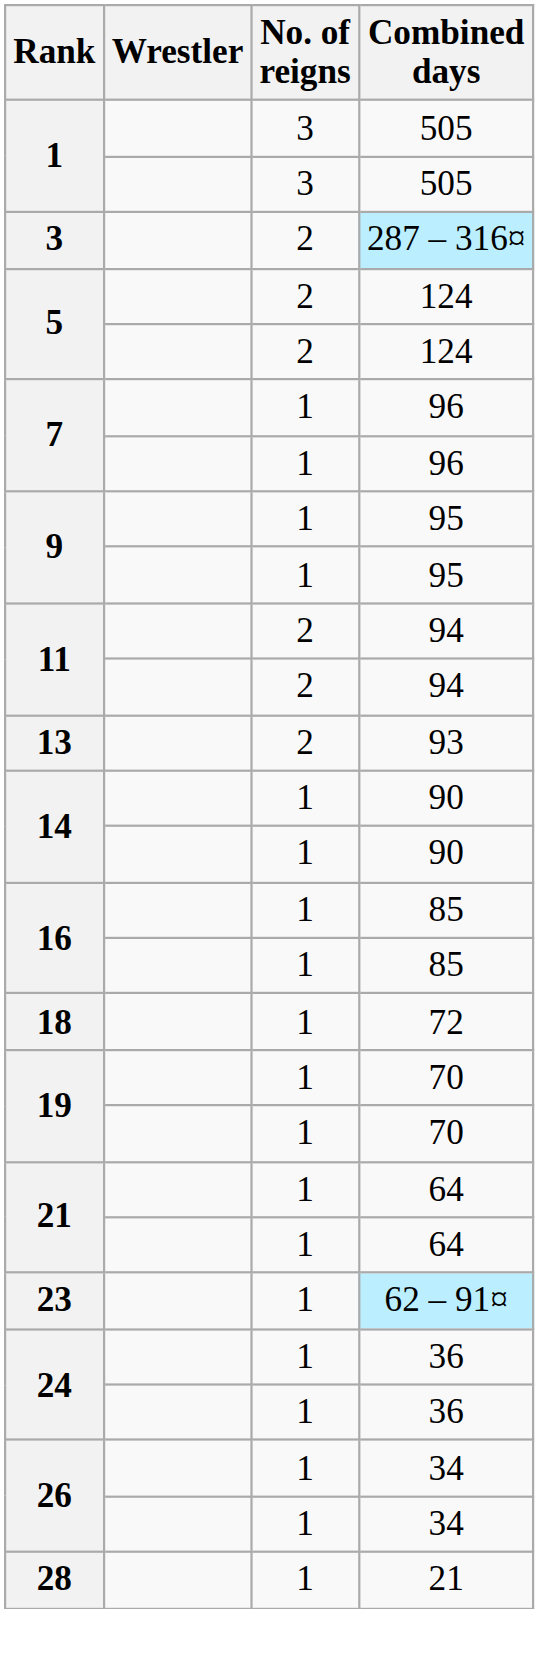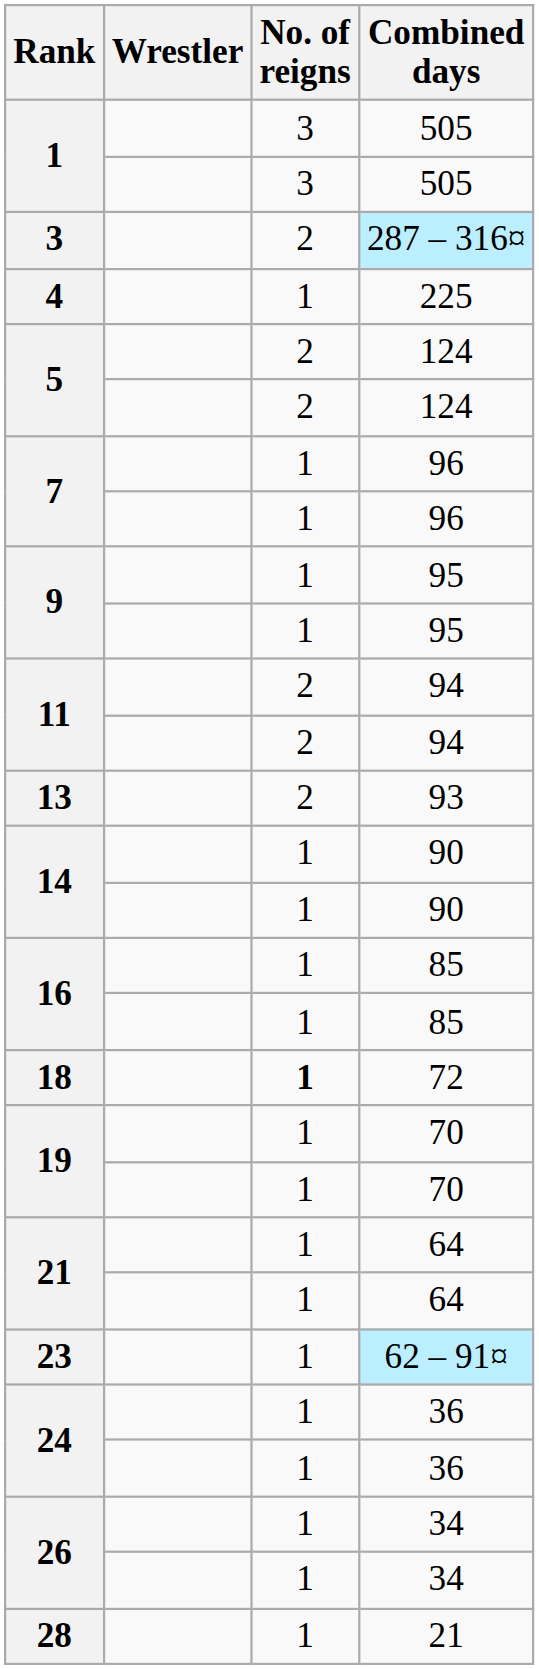+ row: 4 | 1 | 225
18 | No. of reigns: normal -> bold
